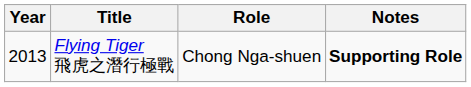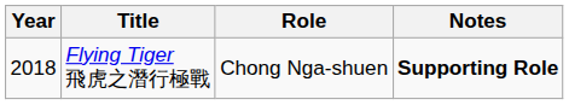Flying Tiger 飛虎之潛行極戰 | Year: 2013 -> 2018
